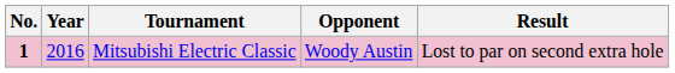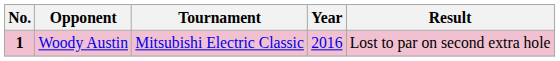columns swapped: Year <-> Opponent
